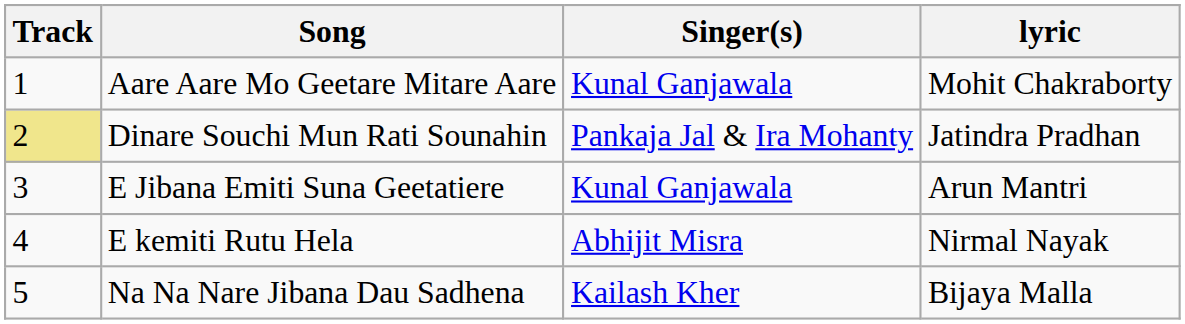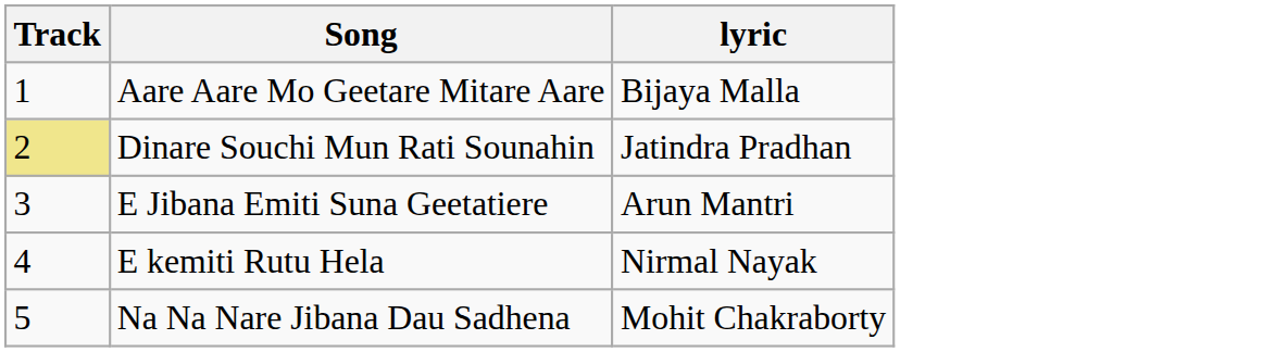- column: Singer(s) | Kunal Ganjawala | Pankaja Jal & Ira Mohanty | Kunal Ganjawala | Abhijit Misra | Kailash Kher
Aare Aare Mo Geetare Mitare Aare | lyric: Mohit Chakraborty -> Bijaya Malla
Na Na Nare Jibana Dau Sadhena | lyric: Bijaya Malla -> Mohit Chakraborty
